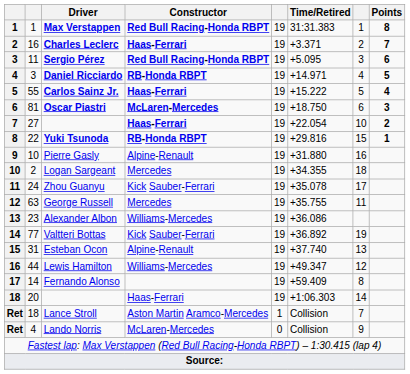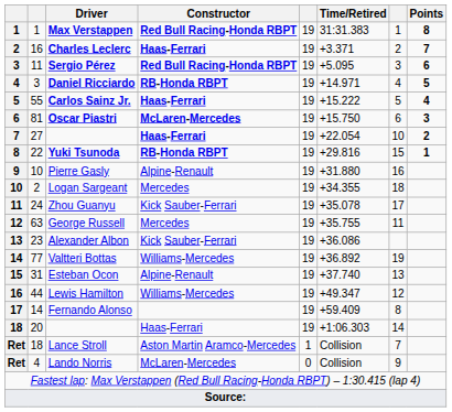Oscar Piastri | Time/Retired: +18.750 -> +15.750
Alexander Albon | Constructor: Williams-Mercedes -> Kick Sauber-Ferrari
Valtteri Bottas | Constructor: Kick Sauber-Ferrari -> Williams-Mercedes
